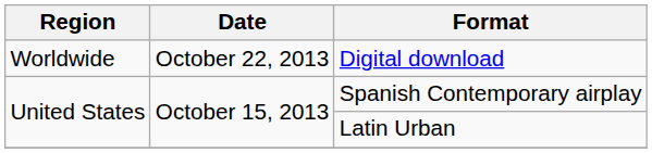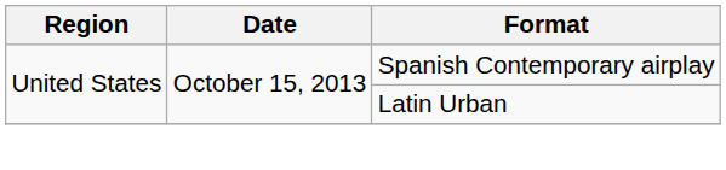- row: Worldwide | October 22, 2013 | Digital download
